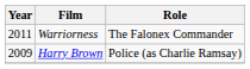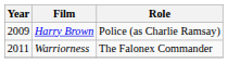rows swapped: Harry Brown <-> Warriorness
